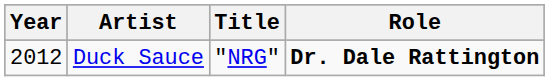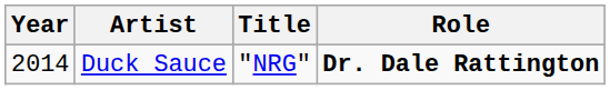Duck Sauce | Year: 2012 -> 2014
